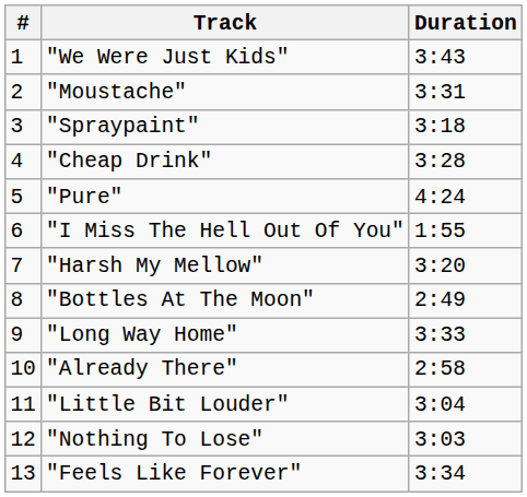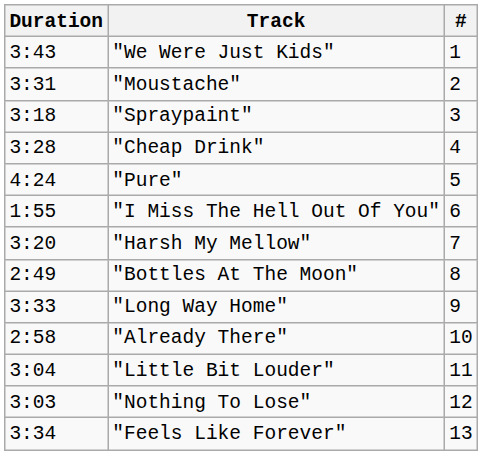columns swapped: # <-> Duration
